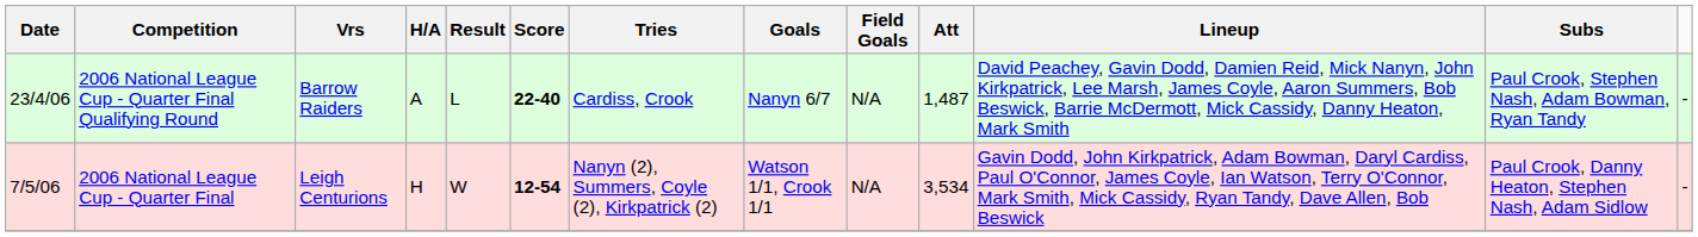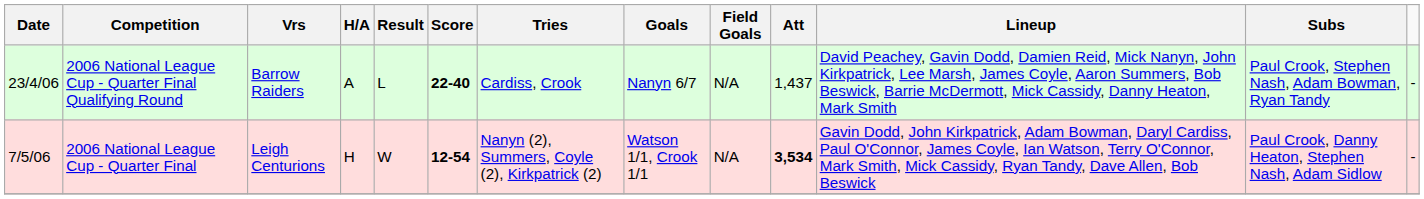2006 National League Cup - Quarter Final Qualifying Round | Att: 1,487 -> 1,437
2006 National League Cup - Quarter Final | Att: normal -> bold
